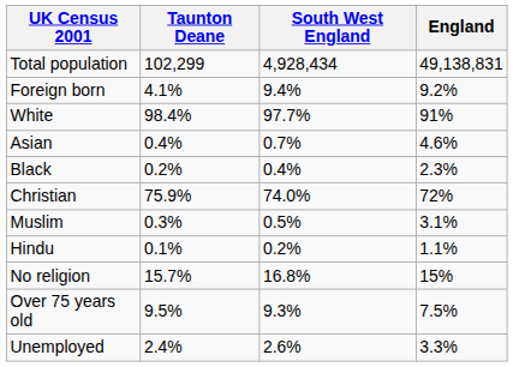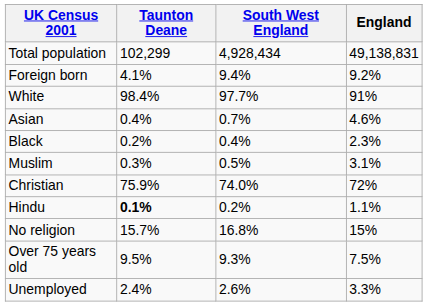rows swapped: Christian <-> Muslim
Hindu | Taunton Deane: normal -> bold
